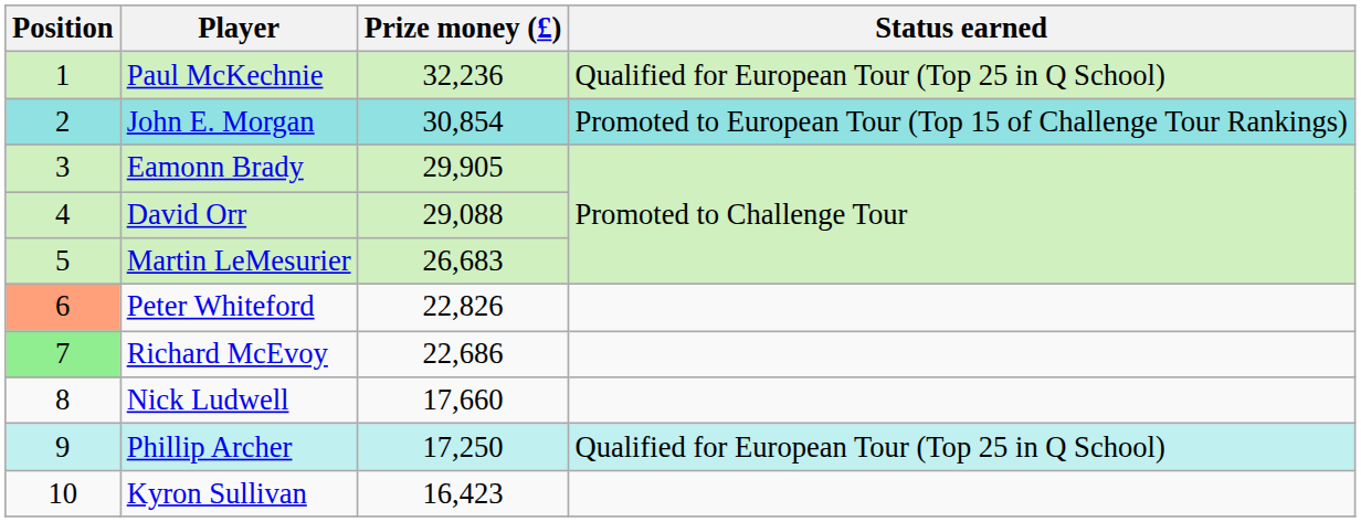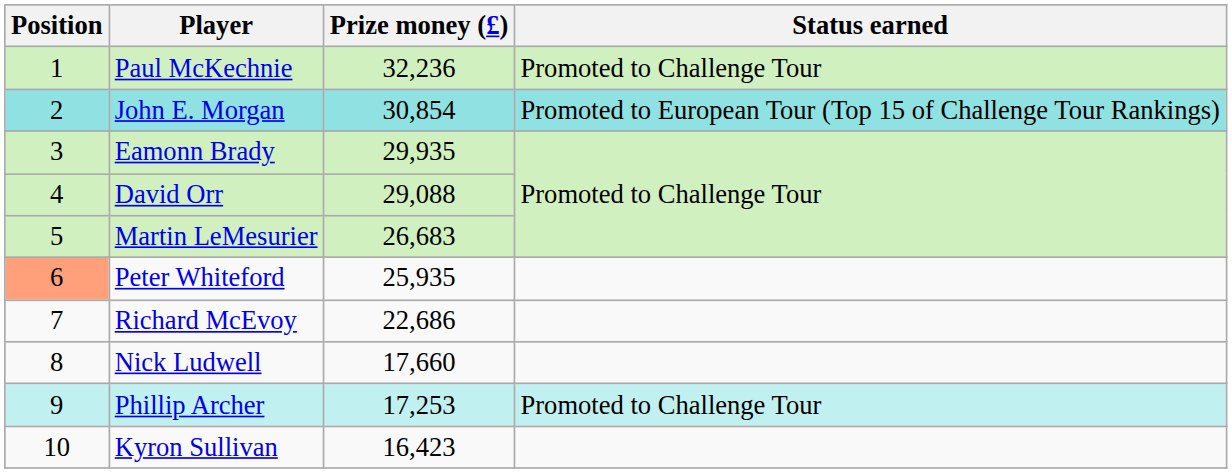Paul McKechnie | Status earned: Qualified for European Tour (Top 25 in Q School) -> Promoted to Challenge Tour
Eamonn Brady | Prize money (£): 29,905 -> 29,935
Peter Whiteford | Prize money (£): 22,826 -> 25,935
Richard McEvoy | Position: lightgreen background -> no background
Phillip Archer | Prize money (£): 17,250 -> 17,253
Phillip Archer | Status earned: Qualified for European Tour (Top 25 in Q School) -> Promoted to Challenge Tour
